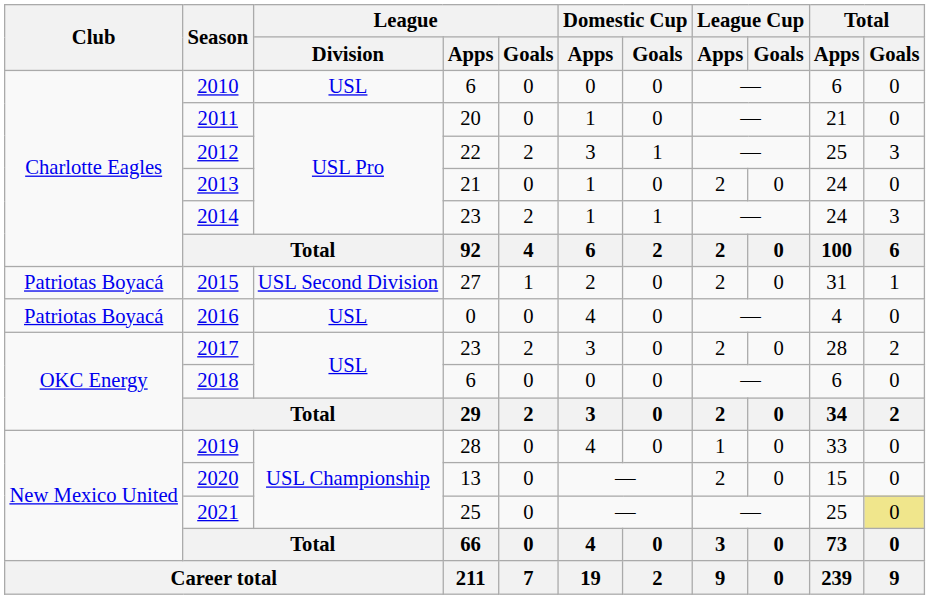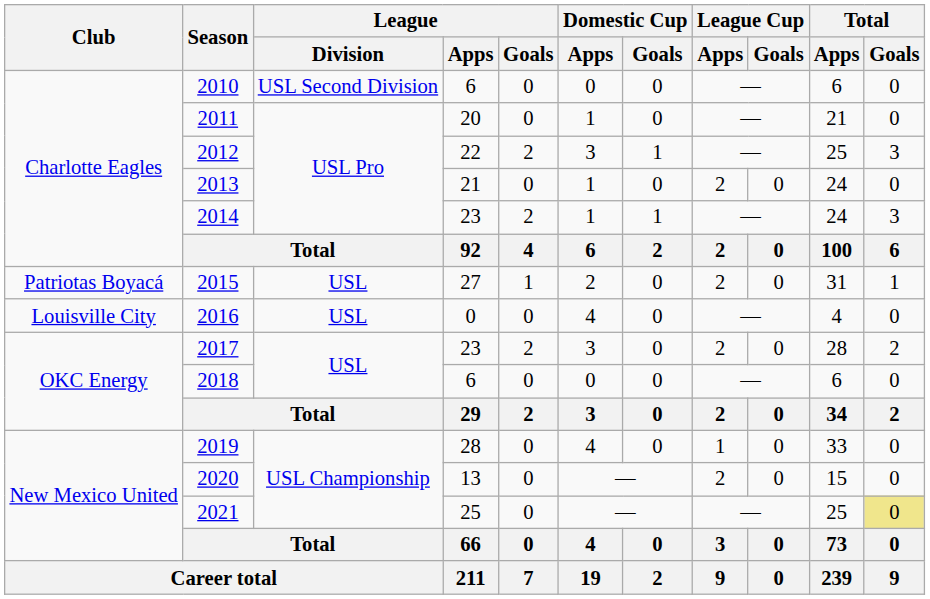2010 | League / Division: USL -> USL Second Division
2015 | League / Division: USL Second Division -> USL
2016 | Club: Patriotas Boyacá -> Louisville City
